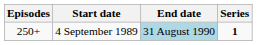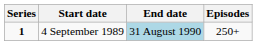columns swapped: Series <-> Episodes
